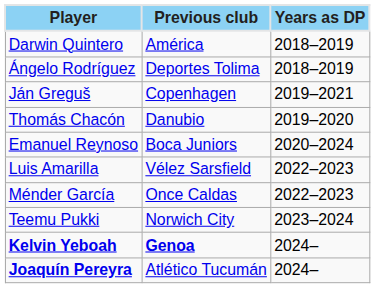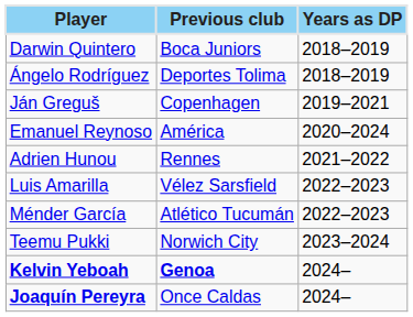Darwin Quintero | Previous club: América -> Boca Juniors
- row: Thomás Chacón | Danubio | 2019–2020
Emanuel Reynoso | Previous club: Boca Juniors -> América
+ row: Adrien Hunou | Rennes | 2021–2022
Ménder García | Previous club: Once Caldas -> Atlético Tucumán
Joaquín Pereyra | Previous club: Atlético Tucumán -> Once Caldas
